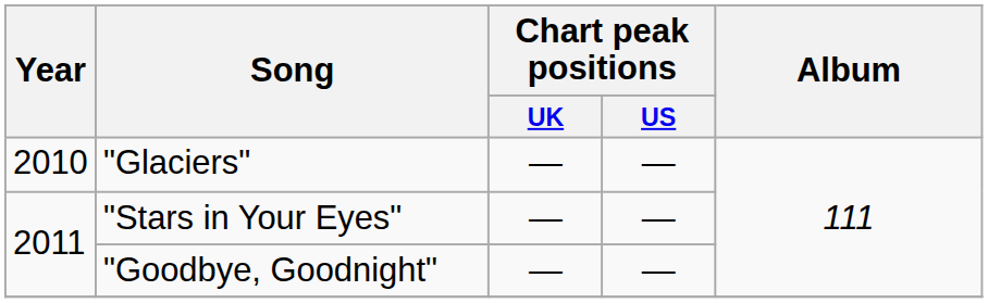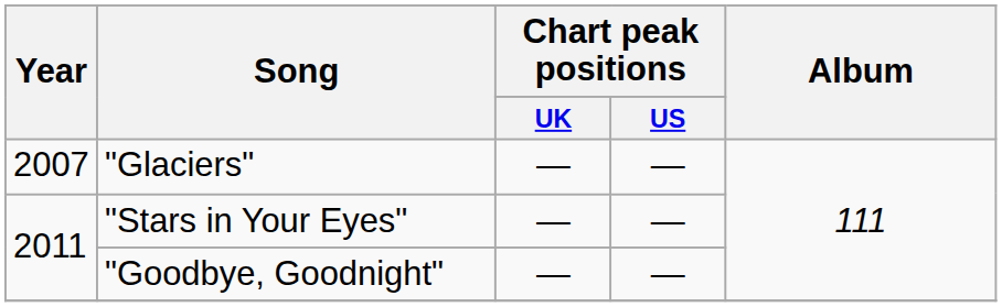"Glaciers" | Year: 2010 -> 2007
